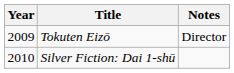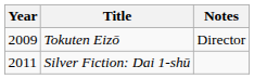Silver Fiction: Dai 1-shū | Year: 2010 -> 2011
